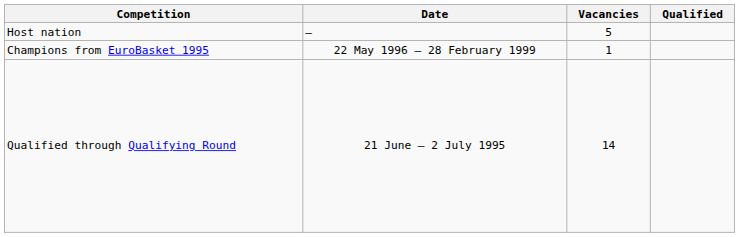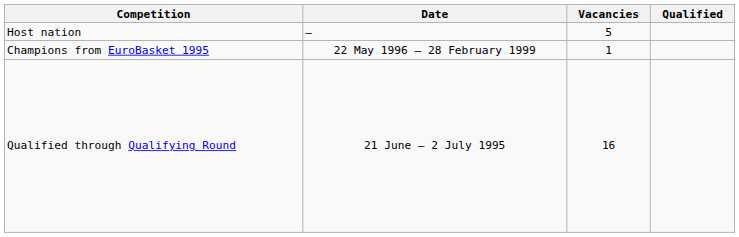Qualified through Qualifying Round | Vacancies: 14 -> 16
